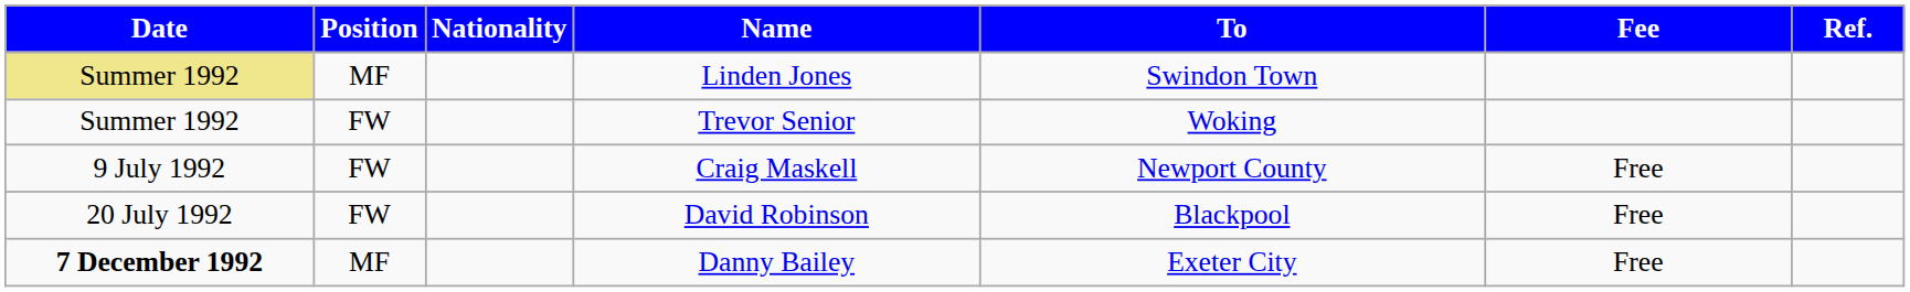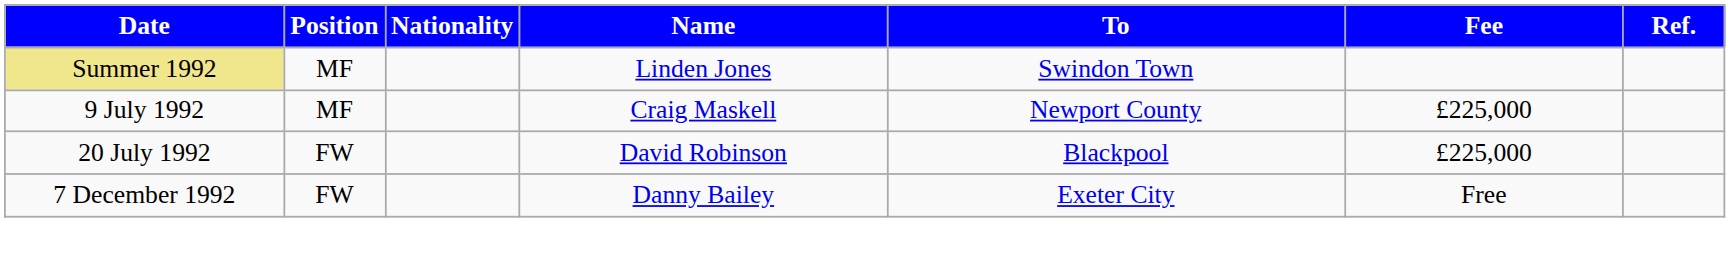- row: Summer 1992 | FW | Trevor Senior | Woking
Craig Maskell | Position: FW -> MF
Craig Maskell | Fee: Free -> £225,000
David Robinson | Fee: Free -> £225,000
Danny Bailey | Date: bold -> normal
Danny Bailey | Position: MF -> FW
